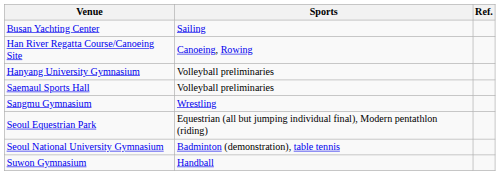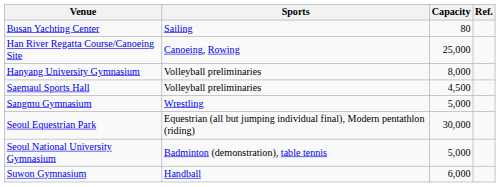+ column: Capacity | 80 | 25,000 | 8,000 | 4,500 | 5,000 | 30,000 | 5,000 | 6,000
